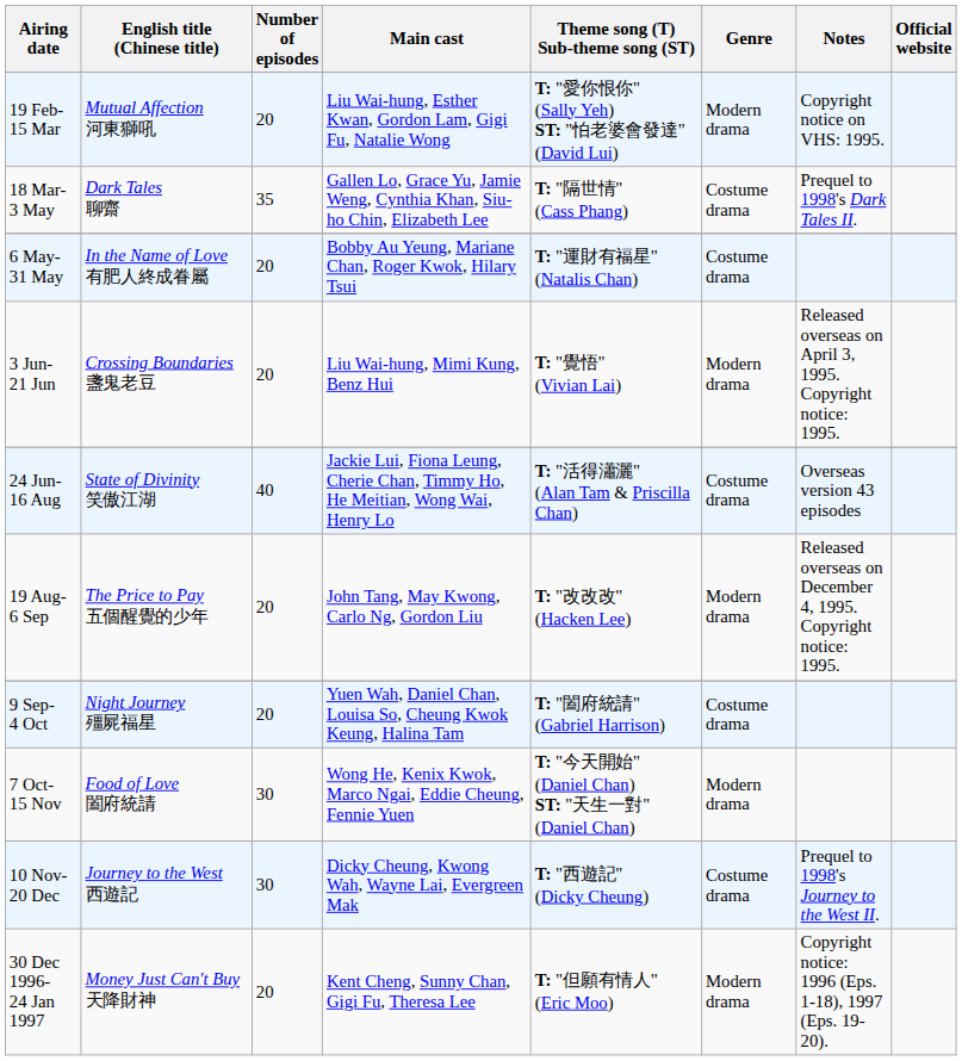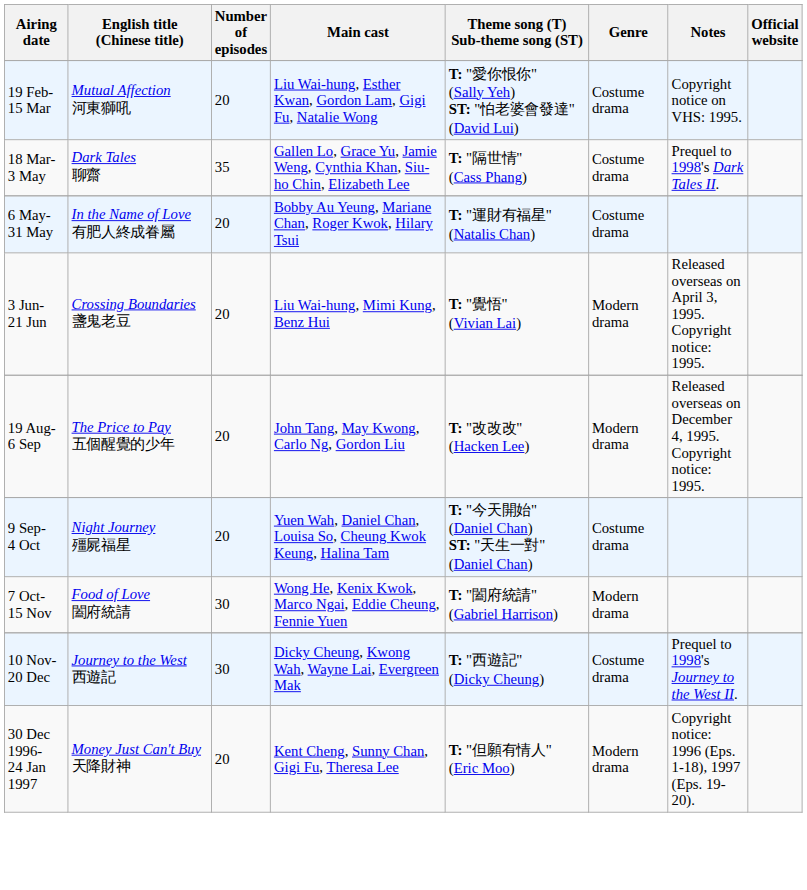19 Feb- 15 Mar | Genre: Modern drama -> Costume drama
- row: 24 Jun- 16 Aug | State of Divinity 笑傲江湖 | 40 | Jackie Lui, Fiona Leung, Cherie Chan, Timmy Ho, He Meitian, Wong Wai, Henry Lo | T: "活得瀟灑" (Alan Tam & Priscilla Chan) | Costume drama | Overseas version 43 episodes
9 Sep- 4 Oct | Theme song (T) Sub-theme song (ST): T: "闔府統請" (Gabriel Harrison) -> T: "今天開始" (Daniel Chan) ST: "天生一對" (Daniel Chan)
7 Oct- 15 Nov | Theme song (T) Sub-theme song (ST): T: "今天開始" (Daniel Chan) ST: "天生一對" (Daniel Chan) -> T: "闔府統請" (Gabriel Harrison)
